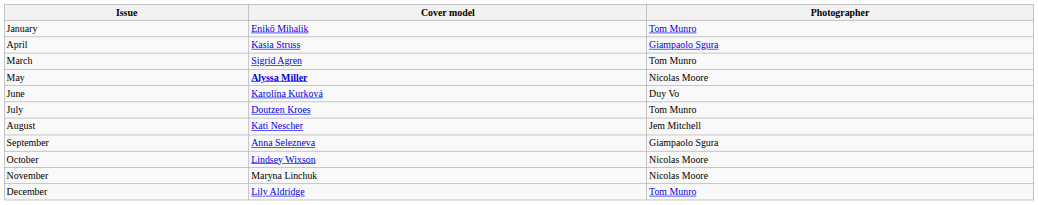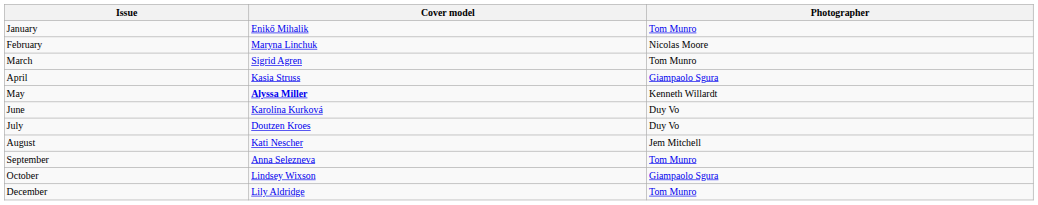+ row: February | Maryna Linchuk | Nicolas Moore
rows swapped: March <-> April
May | Photographer: Nicolas Moore -> Kenneth Willardt
July | Photographer: Tom Munro -> Duy Vo
September | Photographer: Giampaolo Sgura -> Tom Munro
October | Photographer: Nicolas Moore -> Giampaolo Sgura
- row: November | Maryna Linchuk | Nicolas Moore
